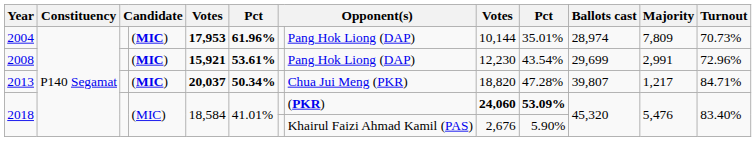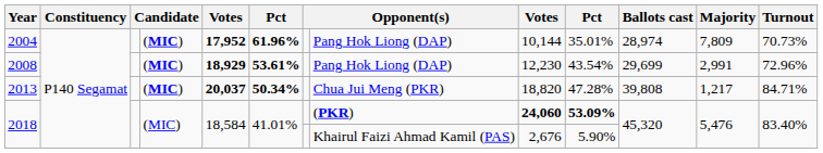2004 | column 5: 17,953 -> 17,952
2008 | column 5: 15,921 -> 18,929
2013 | Ballots cast: 39,807 -> 39,808
